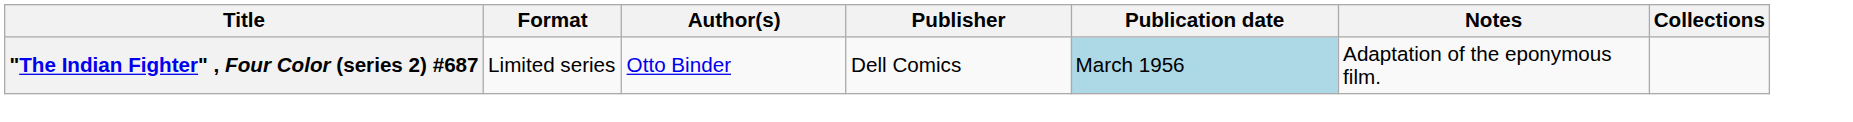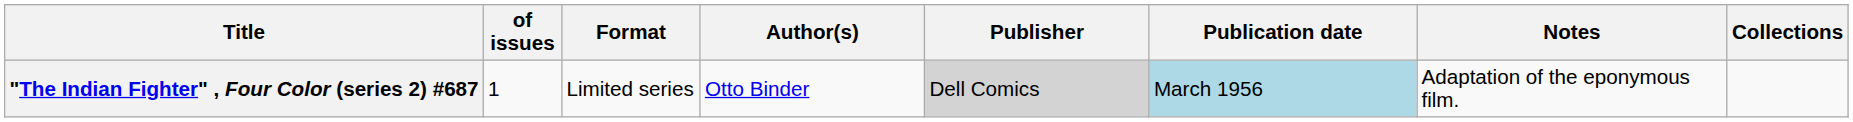+ column: of issues | 1
"The Indian Fighter" , Four Color (series 2) #687 | Publisher: no background -> lightgrey background
